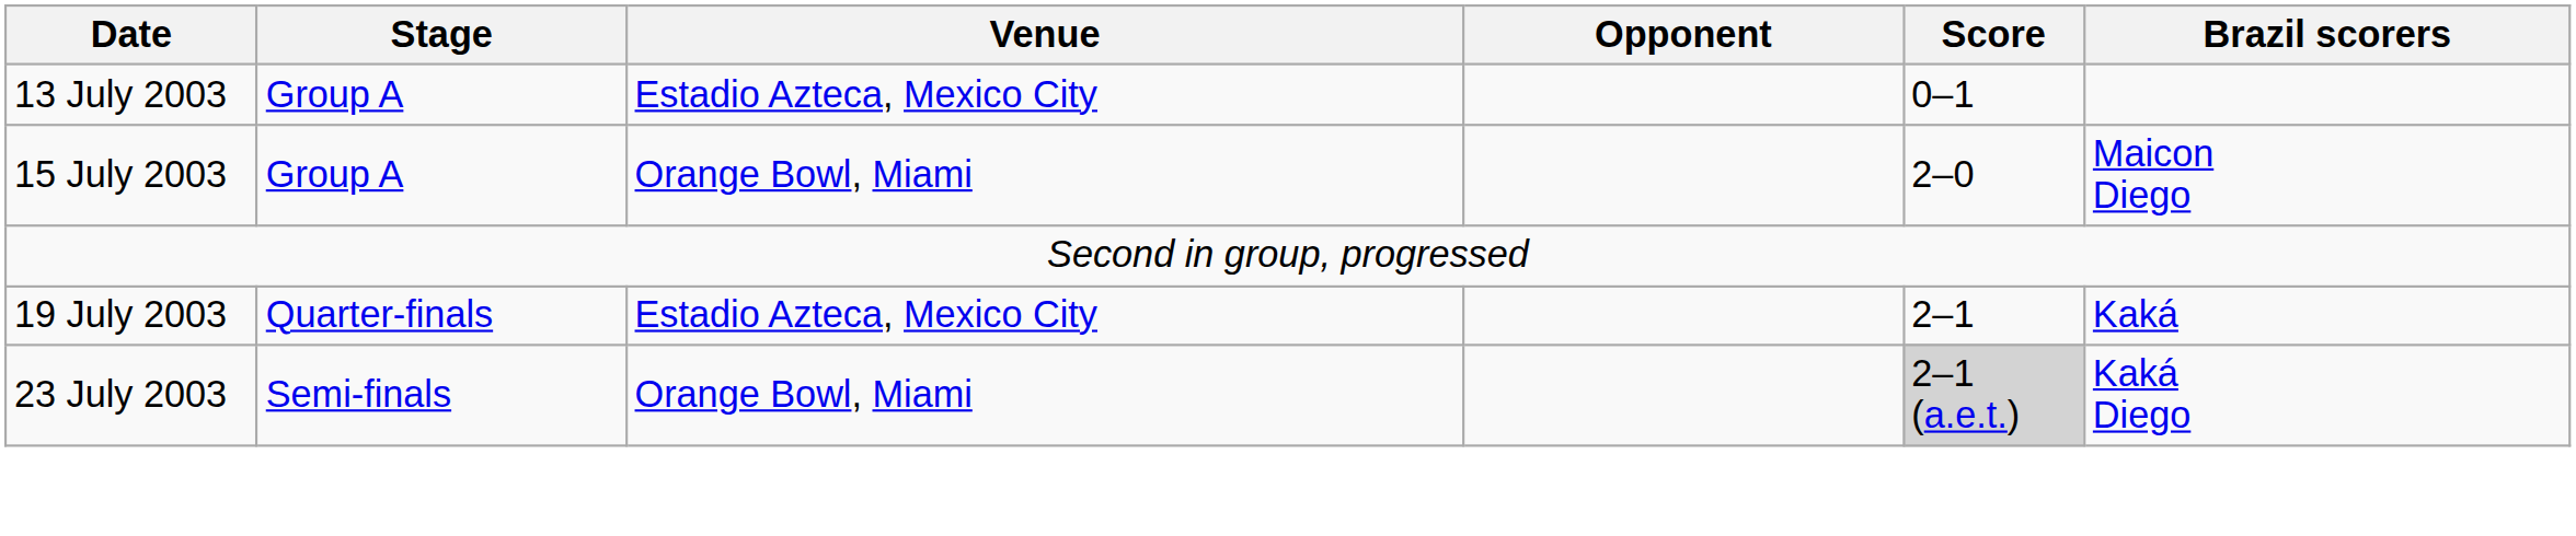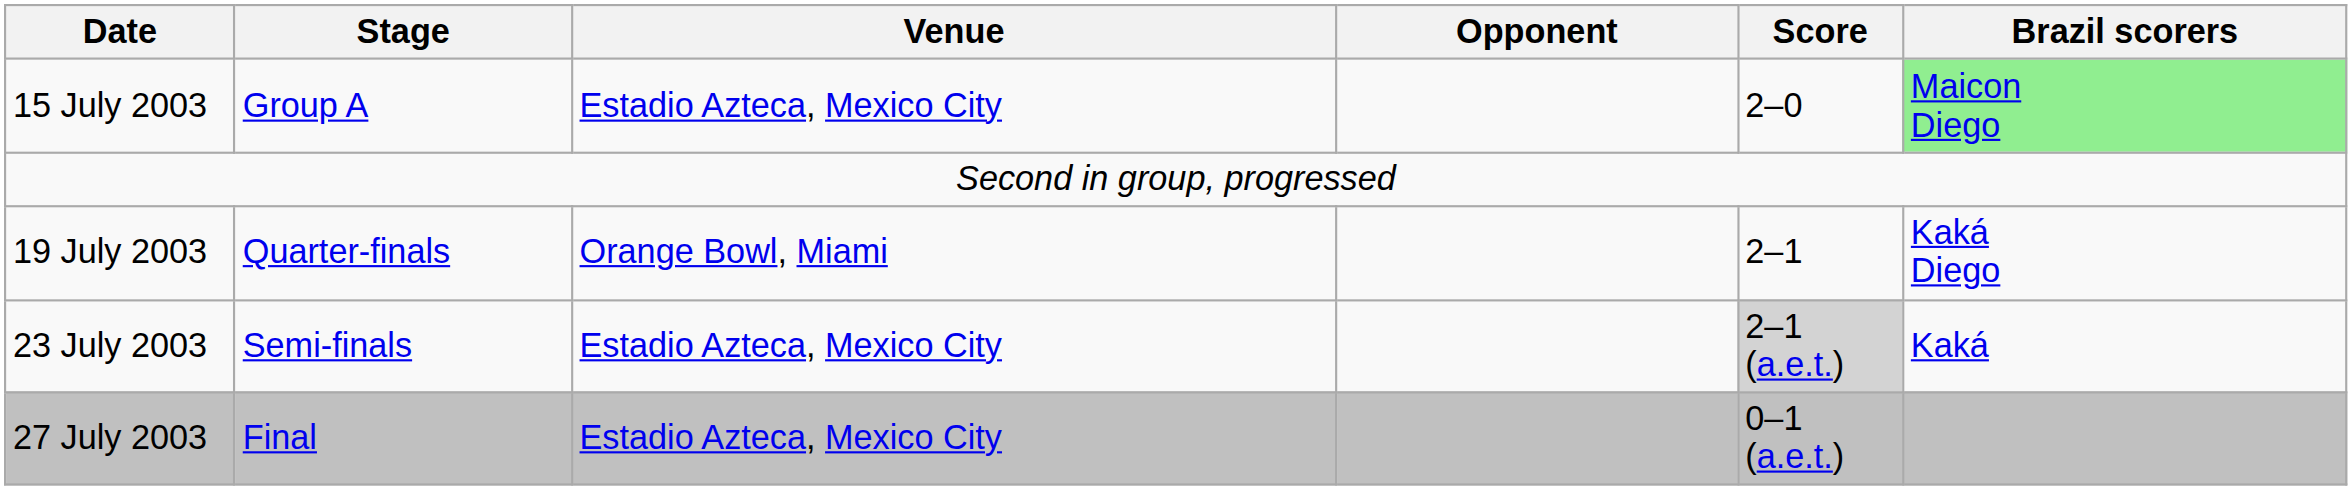- row: 13 July 2003 | Group A | Estadio Azteca, Mexico City | 0–1
15 July 2003 | Venue: Orange Bowl, Miami -> Estadio Azteca, Mexico City
15 July 2003 | Brazil scorers: no background -> lightgreen background
19 July 2003 | Venue: Estadio Azteca, Mexico City -> Orange Bowl, Miami
19 July 2003 | Brazil scorers: Kaká -> Kaká Diego
23 July 2003 | Venue: Orange Bowl, Miami -> Estadio Azteca, Mexico City
23 July 2003 | Brazil scorers: Kaká Diego -> Kaká
+ row: 27 July 2003 | Final | Estadio Azteca, Mexico City | 0–1 (a.e.t.)
